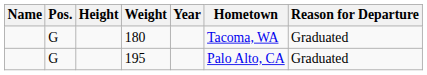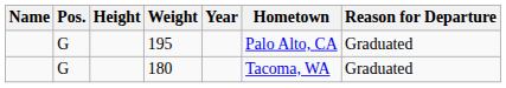rows swapped: 180 <-> 195
